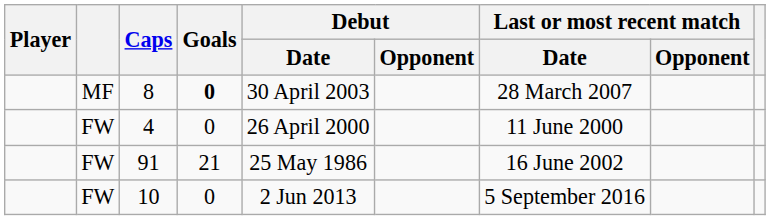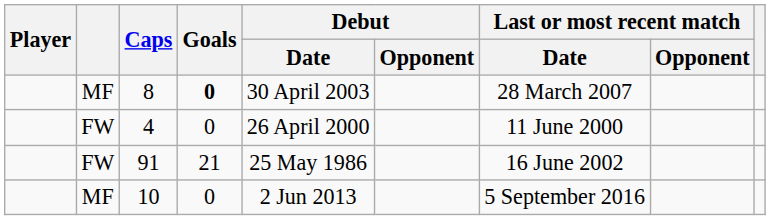10 | column 2: FW -> MF
